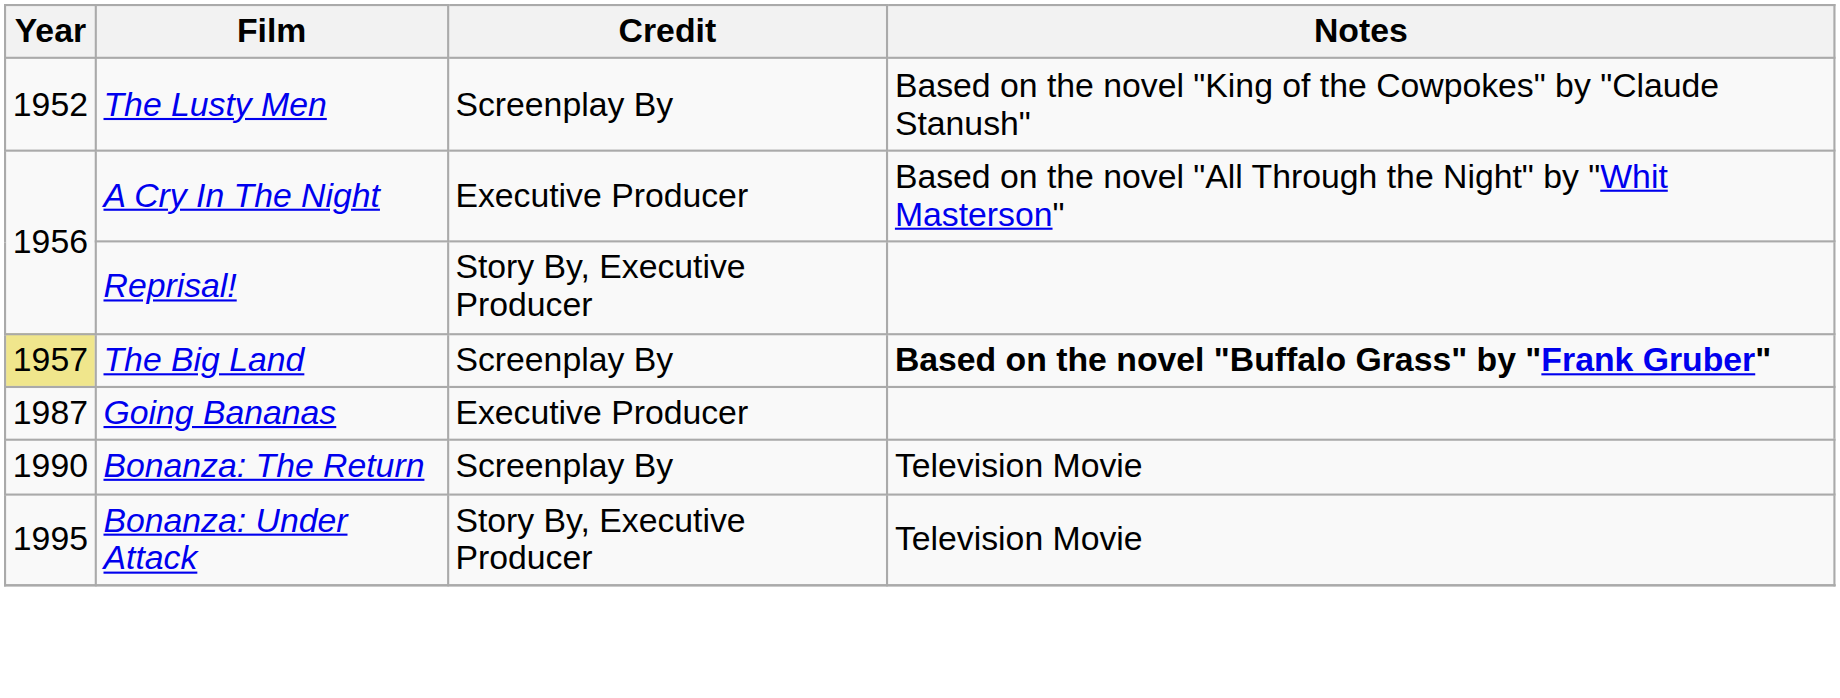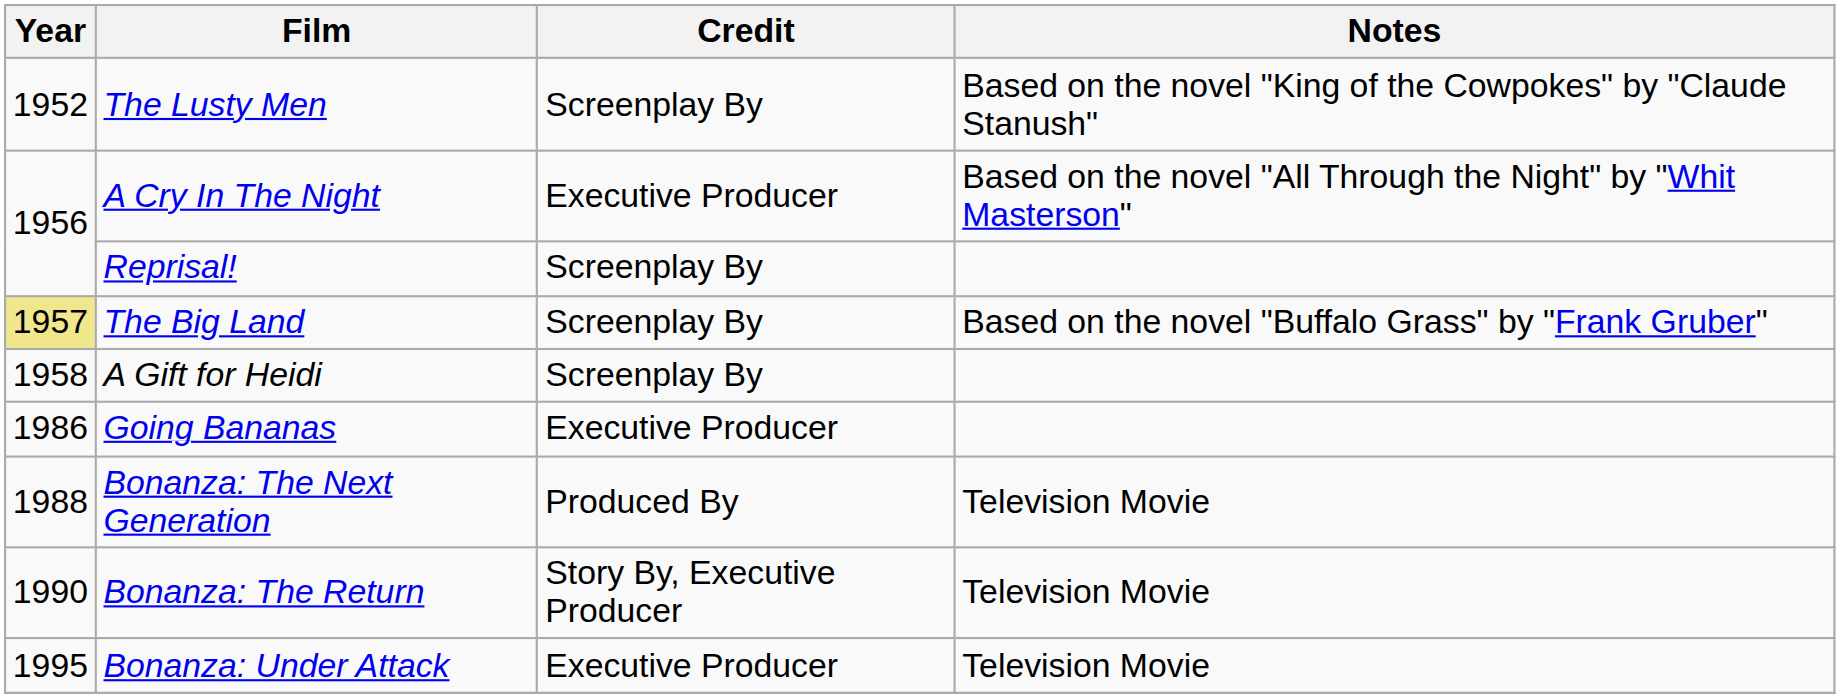Reprisal! | Credit: Story By, Executive Producer -> Screenplay By
The Big Land | Notes: bold -> normal
+ row: 1958 | A Gift for Heidi | Screenplay By
Going Bananas | Year: 1987 -> 1986
+ row: 1988 | Bonanza: The Next Generation | Produced By | Television Movie
Bonanza: The Return | Credit: Screenplay By -> Story By, Executive Producer
Bonanza: Under Attack | Credit: Story By, Executive Producer -> Executive Producer
